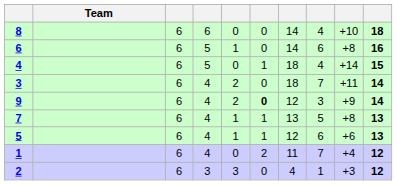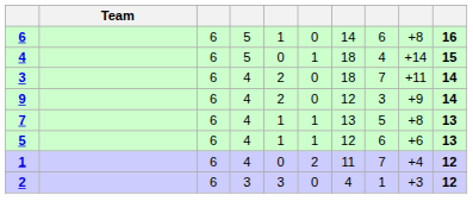- row: 8 | 6 | 6 | 0 | 0 | 14 | 4 | +10 | 18
9 | column 6: bold -> normal
